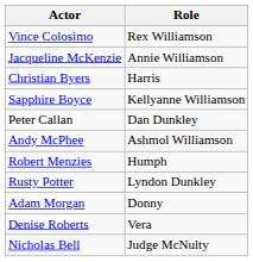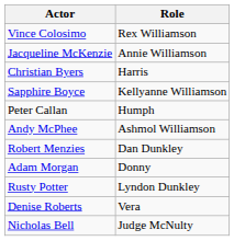Peter Callan | Role: Dan Dunkley -> Humph
Robert Menzies | Role: Humph -> Dan Dunkley
rows swapped: Adam Morgan <-> Rusty Potter
